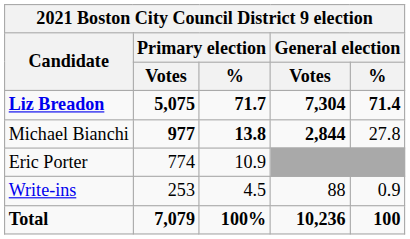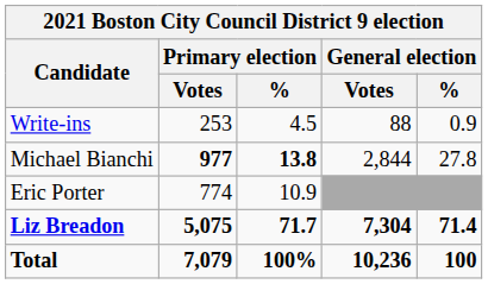rows swapped: Liz Breadon <-> Write-ins
Michael Bianchi | General election / Votes: bold -> normal
